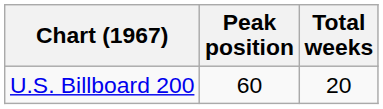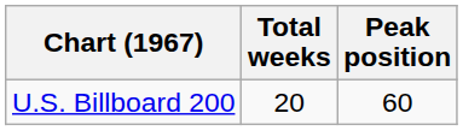columns swapped: Peak position <-> Total weeks
